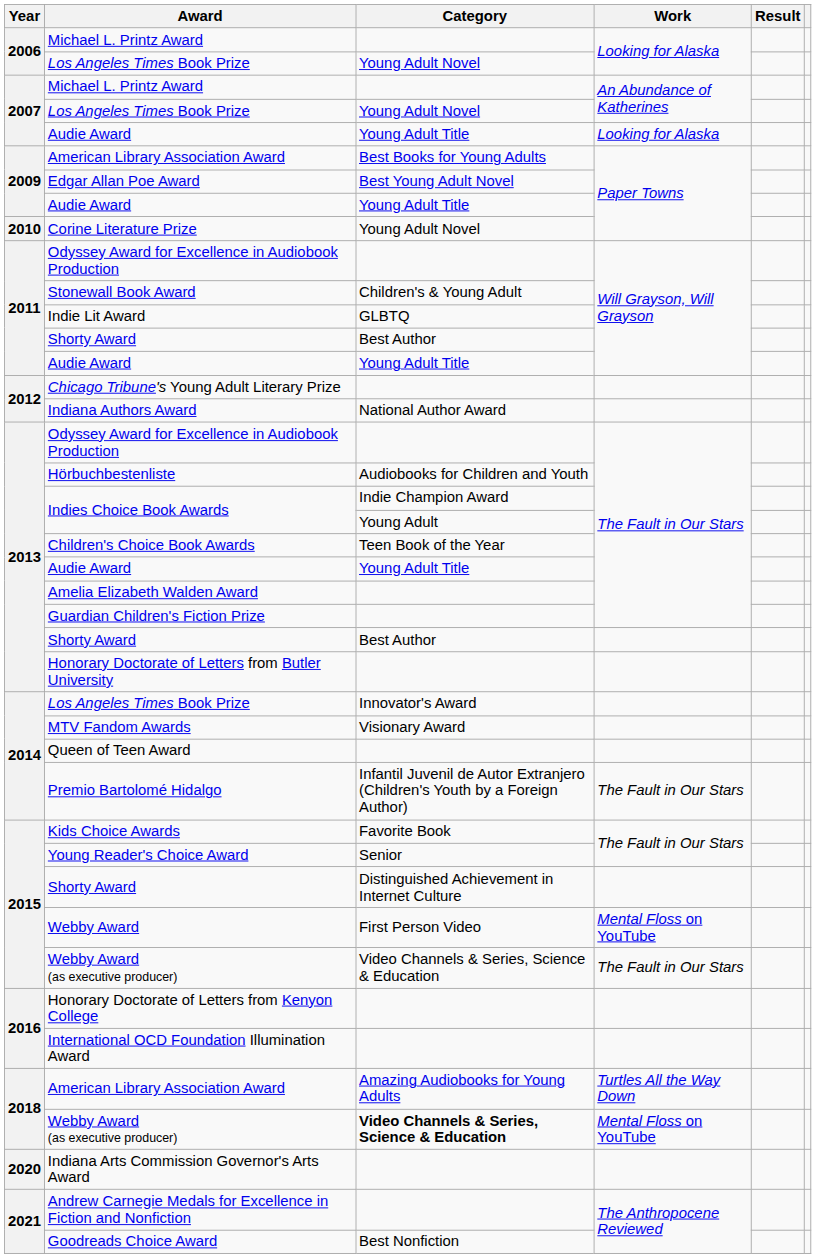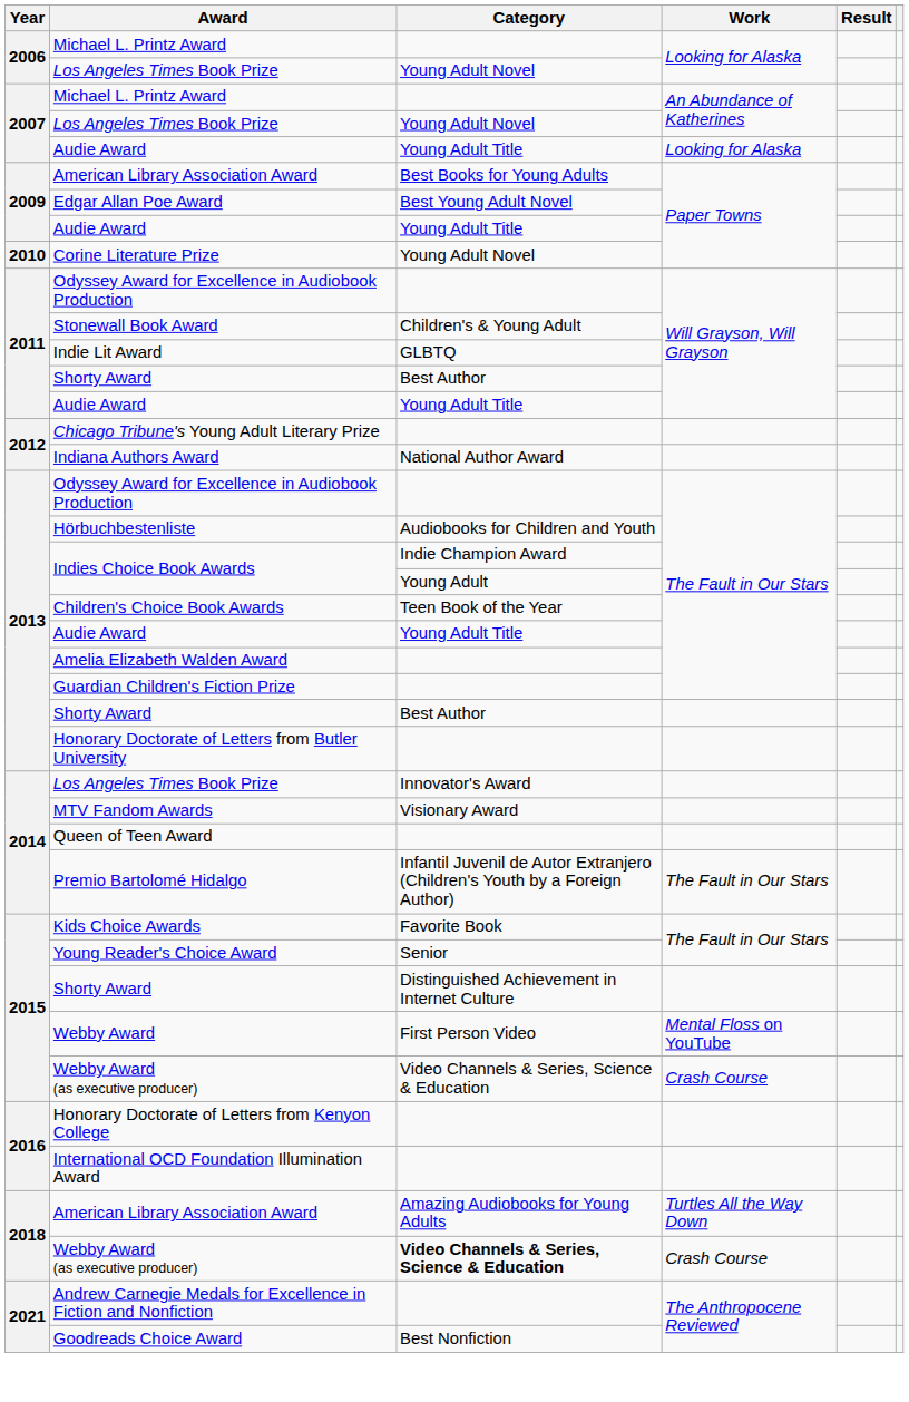2015 / Webby Award (as executive producer) | Work: The Fault in Our Stars -> Crash Course
2018 / Webby Award (as executive producer) | Work: Mental Floss on YouTube -> Crash Course
- row: 2020 | Indiana Arts Commission Governor's Arts Award
